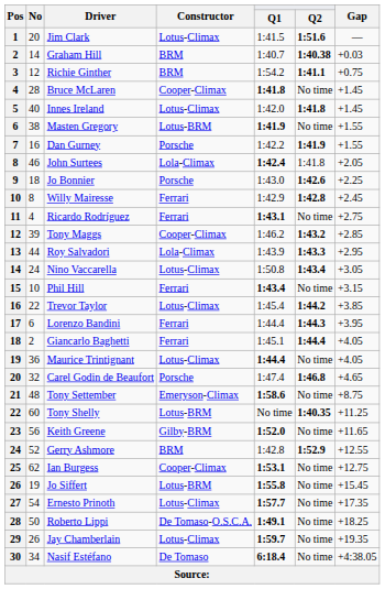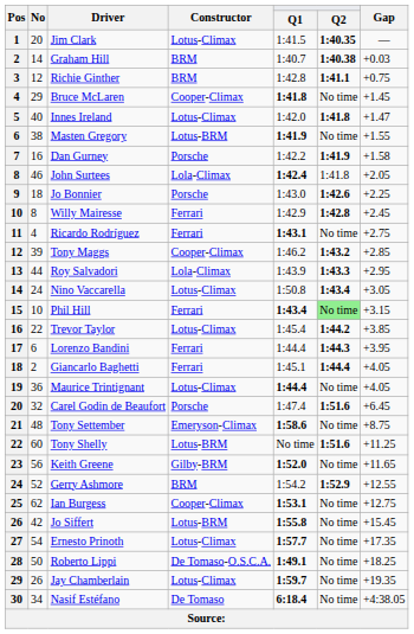Jim Clark | Q2: 1:51.6 -> 1:40.35
Richie Ginther | Q1: 1:54.2 -> 1:42.8
Bruce McLaren | No: 28 -> 29
Innes Ireland | Gap: +1.45 -> +1.47
Dan Gurney | Gap: +1.55 -> +1.58
Phil Hill | Q2: no background -> lightgreen background
Carel Godin de Beaufort | Q2: 1:46.8 -> 1:51.6
Carel Godin de Beaufort | Gap: +4.65 -> +6.45
Tony Shelly | Q2: 1:40.35 -> 1:51.6
Gerry Ashmore | Q1: 1:42.8 -> 1:54.2
Jo Siffert | No: 19 -> 42
